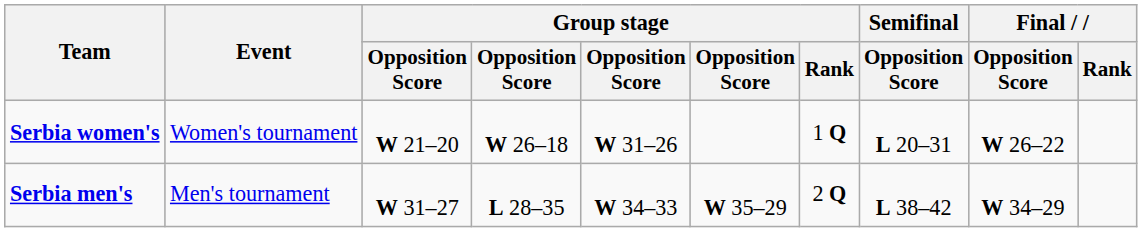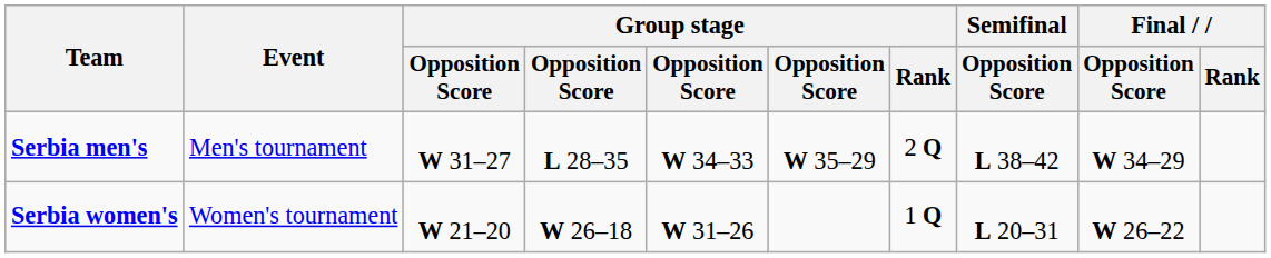rows swapped: Serbia men's <-> Serbia women's
